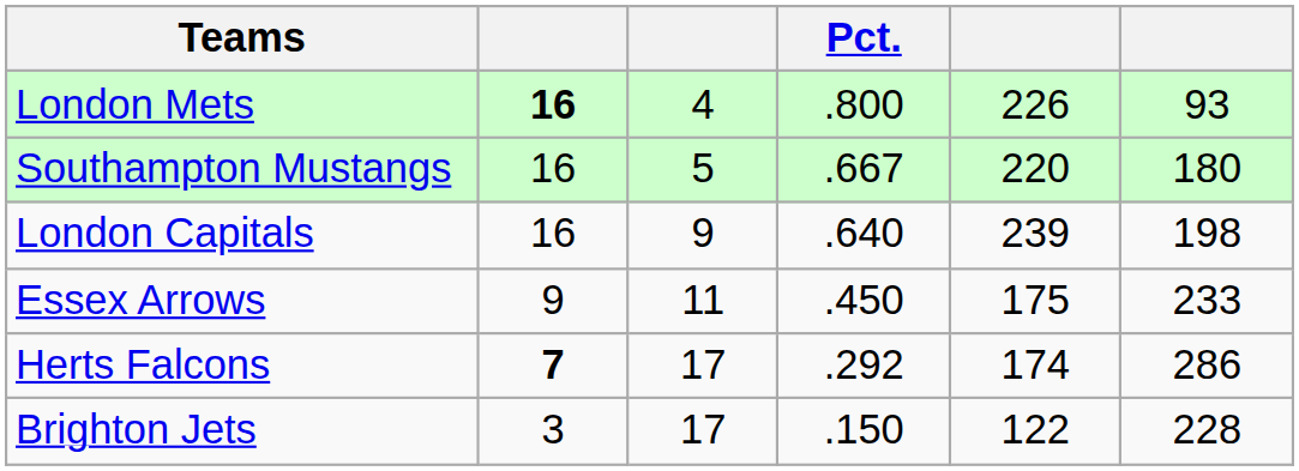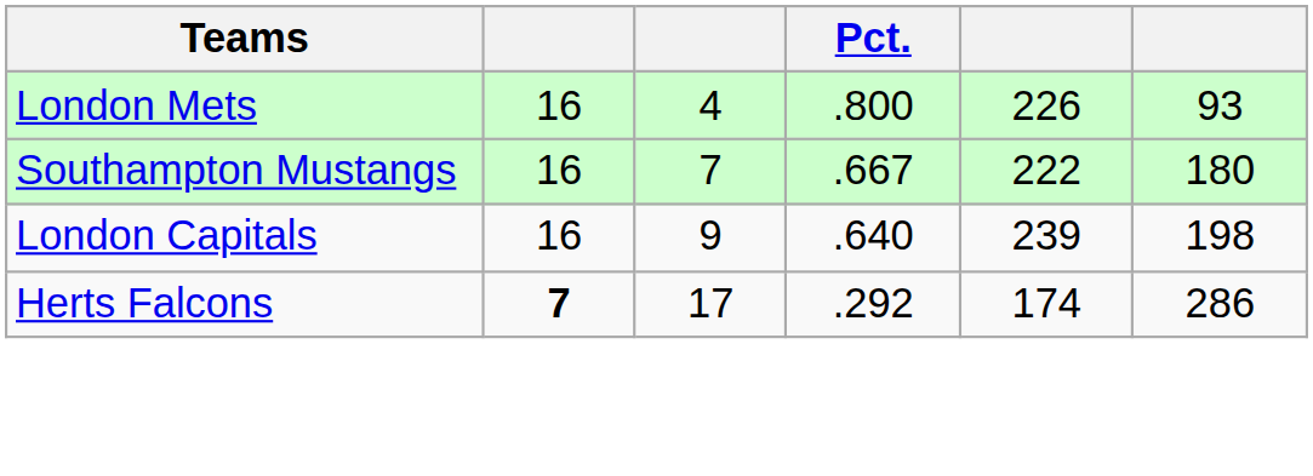London Mets | column 2: bold -> normal
Southampton Mustangs | column 3: 5 -> 7
Southampton Mustangs | column 5: 220 -> 222
- row: Essex Arrows | 9 | 11 | .450 | 175 | 233
- row: Brighton Jets | 3 | 17 | .150 | 122 | 228
